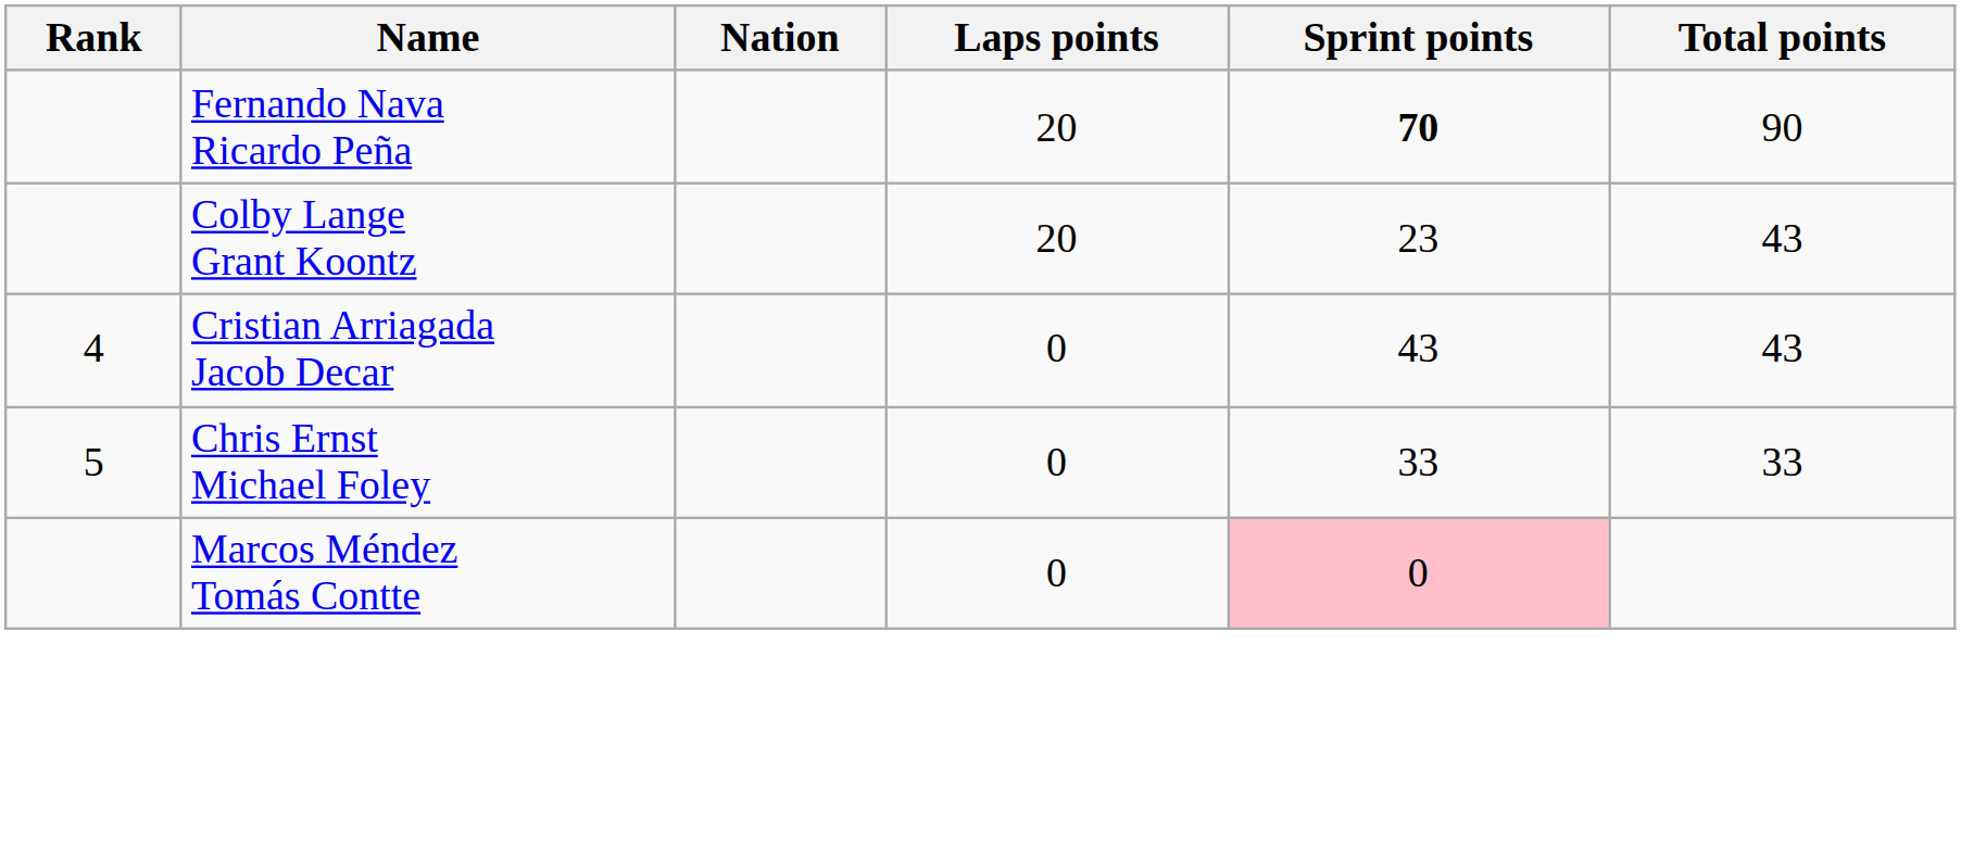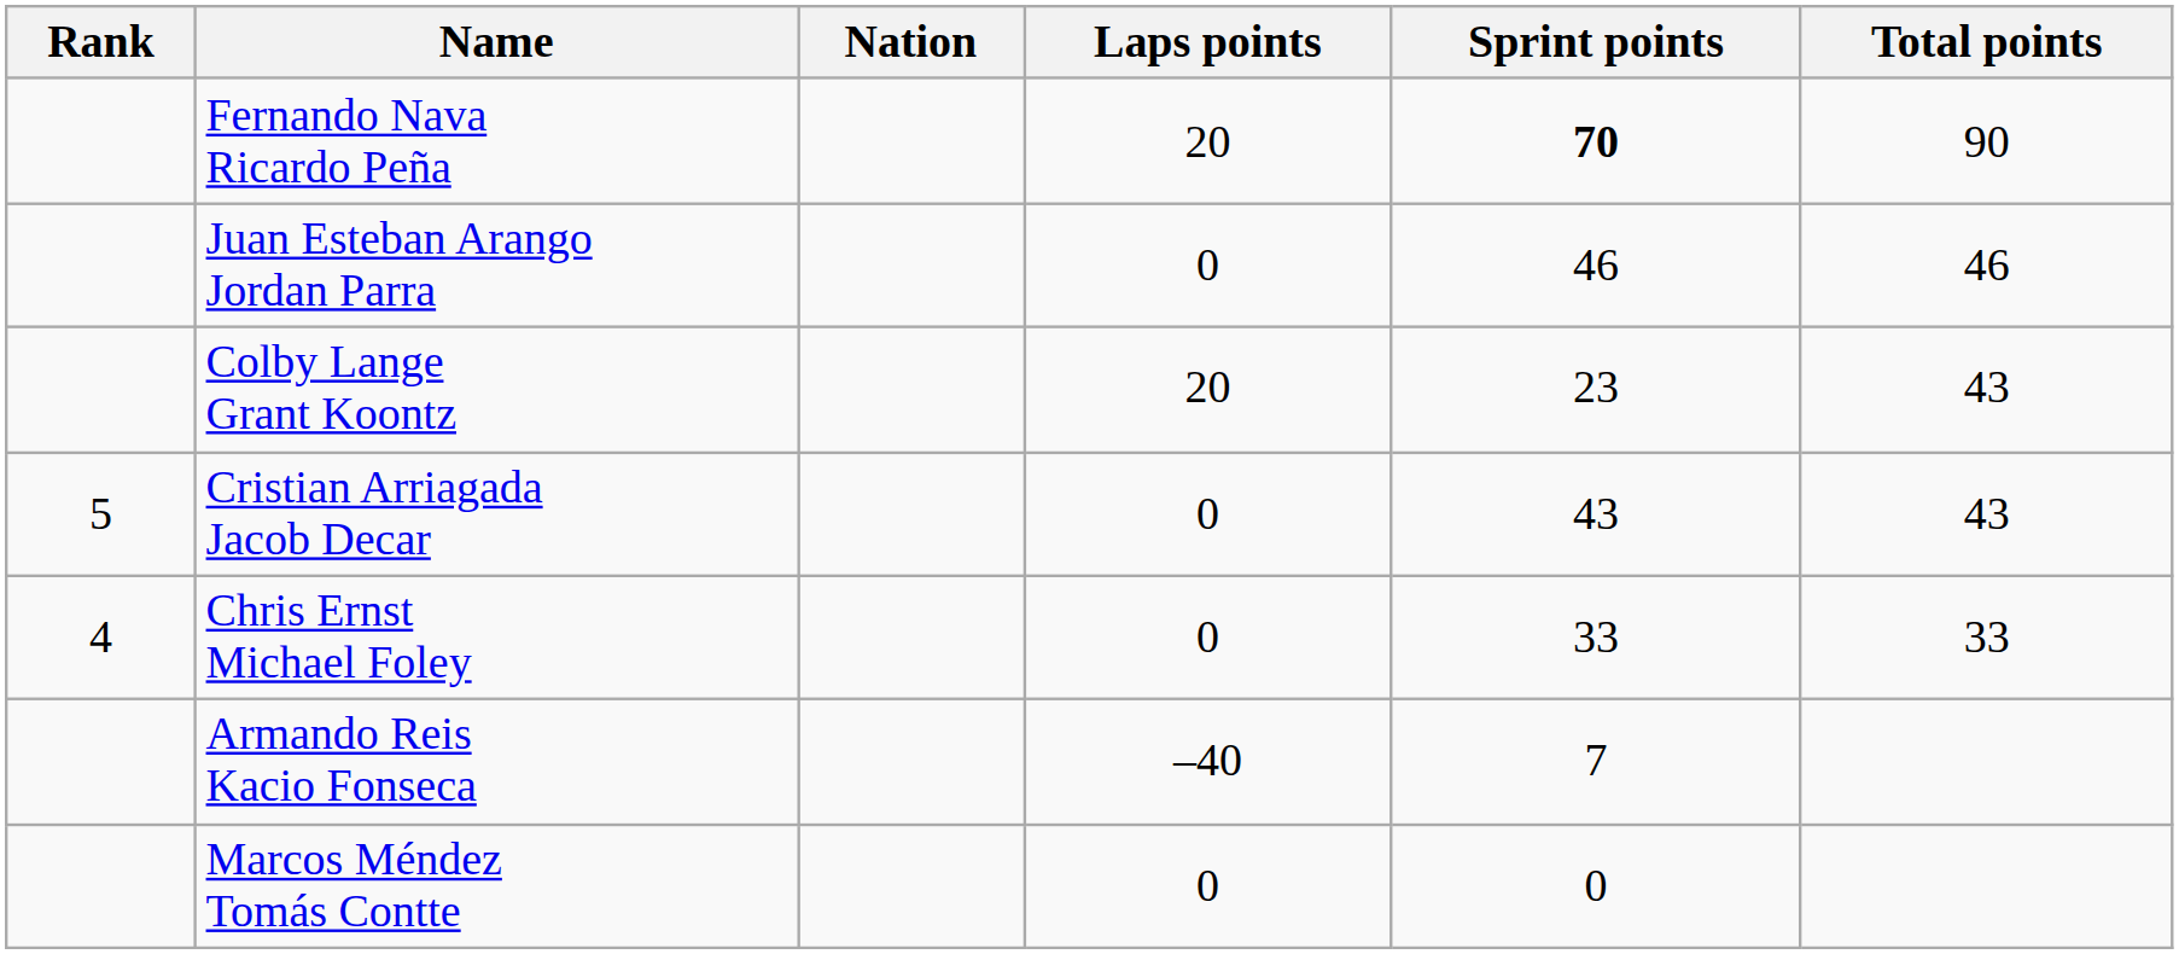+ row: Juan Esteban Arango Jordan Parra | 0 | 46 | 46
Cristian Arriagada Jacob Decar | Rank: 4 -> 5
Chris Ernst Michael Foley | Rank: 5 -> 4
+ row: Armando Reis Kacio Fonseca | –40 | 7
Marcos Méndez Tomás Contte | Sprint points: pink background -> no background
